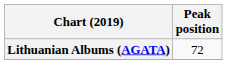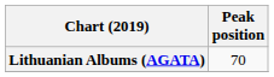Lithuanian Albums (AGATA) | Peak position: 72 -> 70
